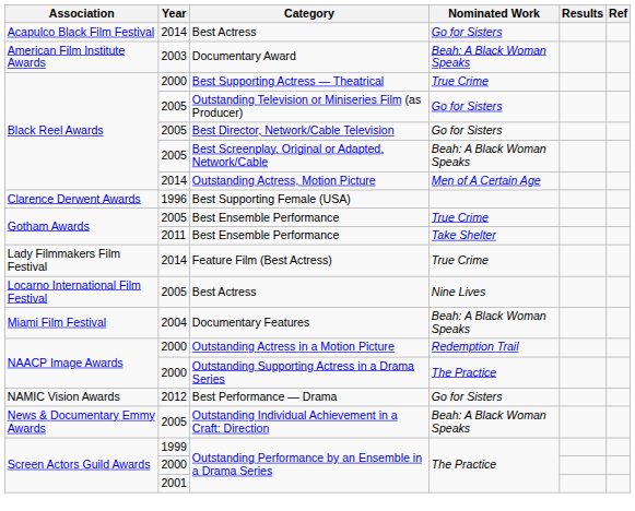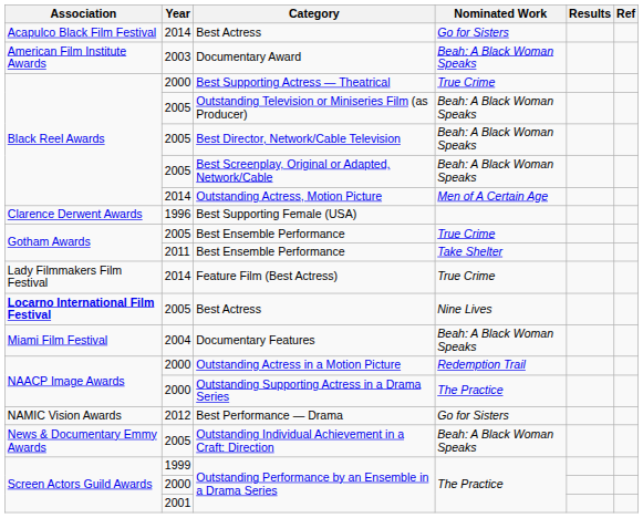Outstanding Television or Miniseries Film (as Producer) | Nominated Work: Go for Sisters -> Beah: A Black Woman Speaks
Best Director, Network/Cable Television | Nominated Work: Go for Sisters -> Beah: A Black Woman Speaks
2005 / Best Actress | Association: normal -> bold
